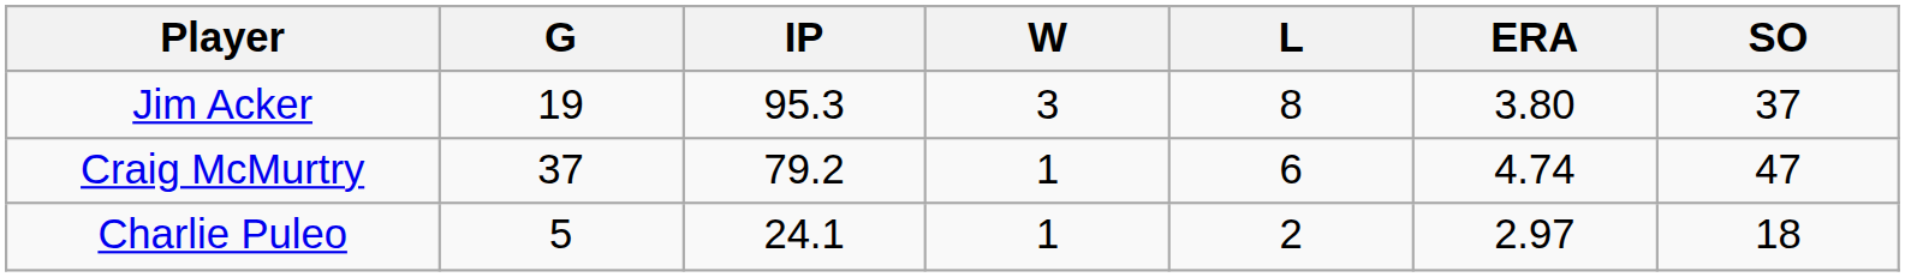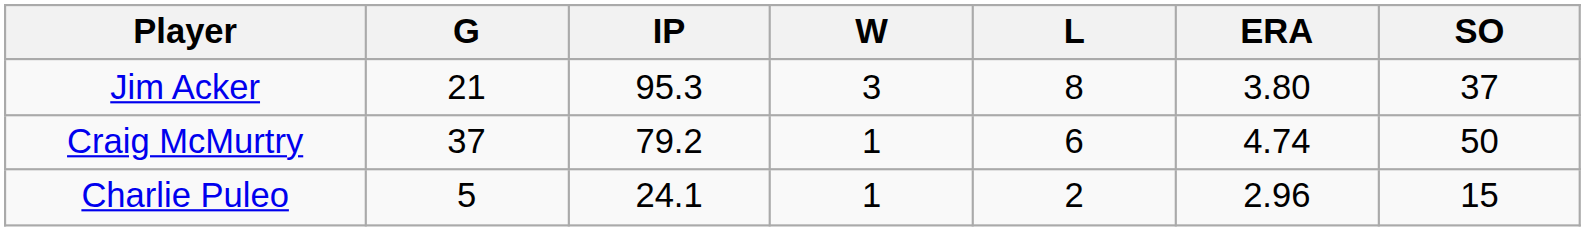Jim Acker | G: 19 -> 21
Craig McMurtry | SO: 47 -> 50
Charlie Puleo | ERA: 2.97 -> 2.96
Charlie Puleo | SO: 18 -> 15
